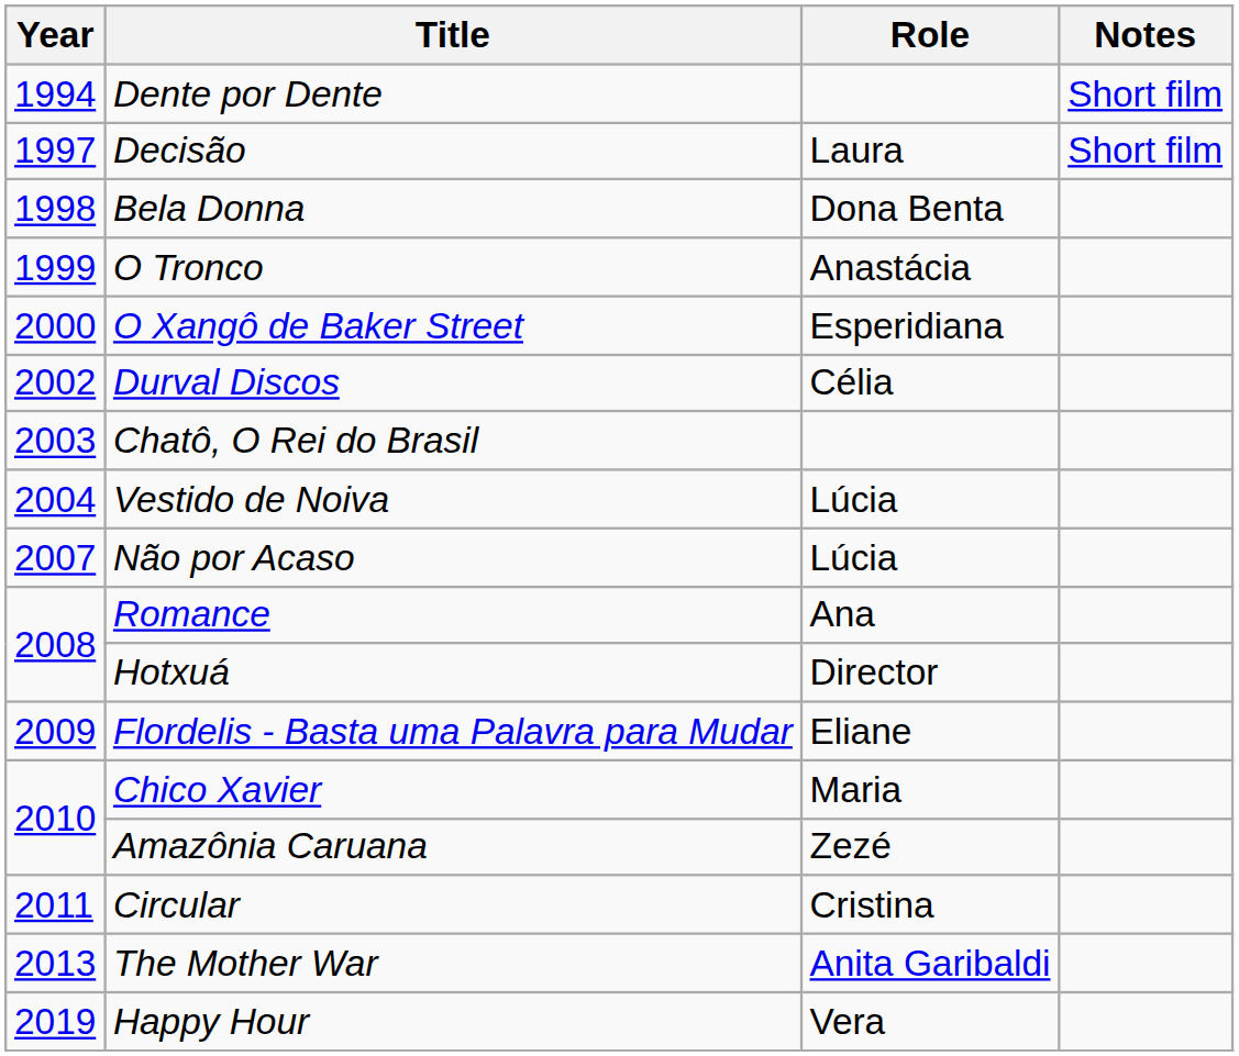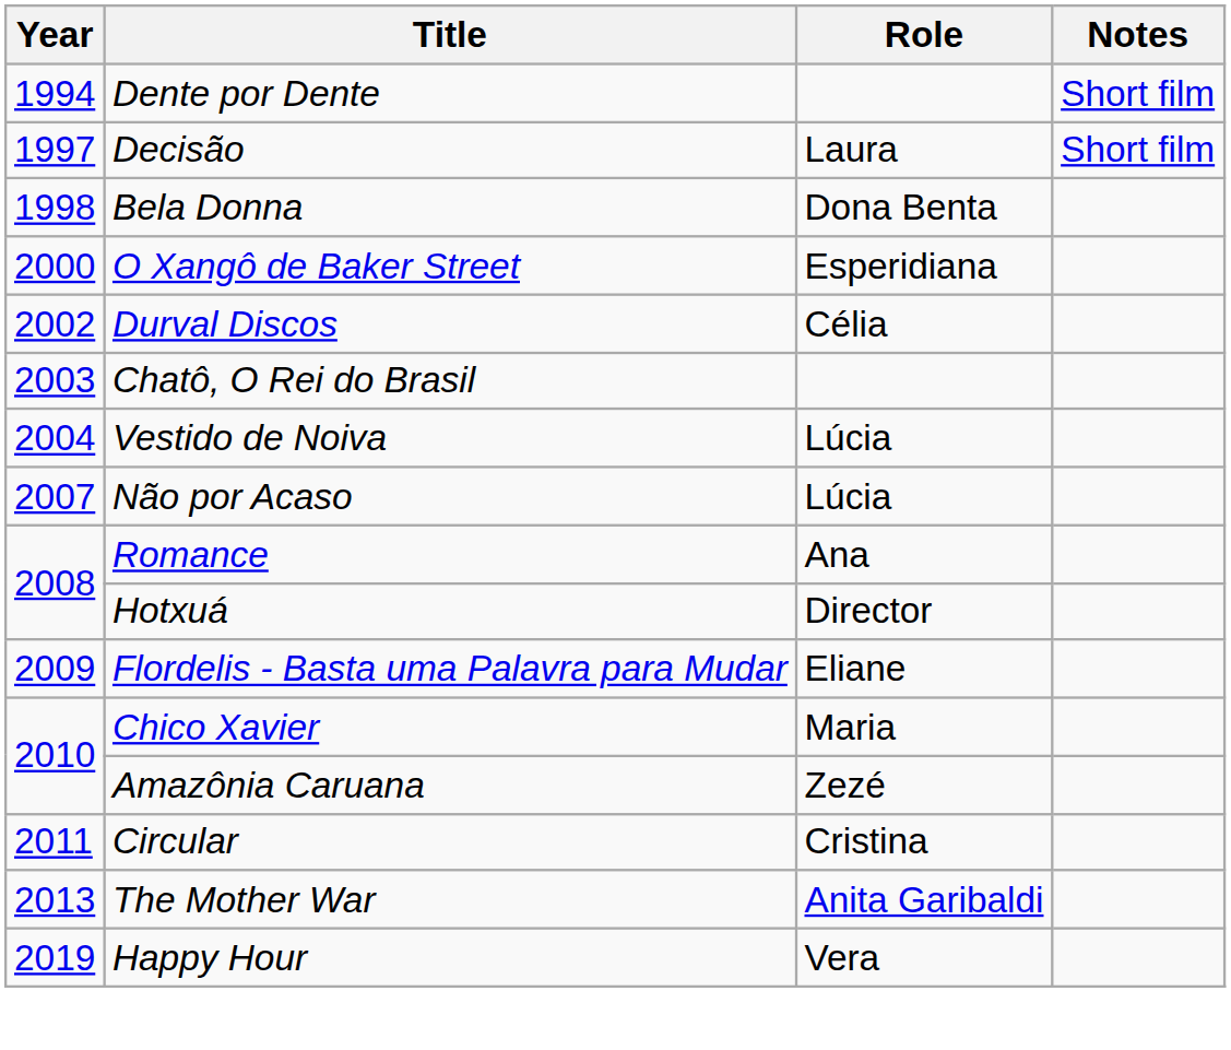- row: 1999 | O Tronco | Anastácia
